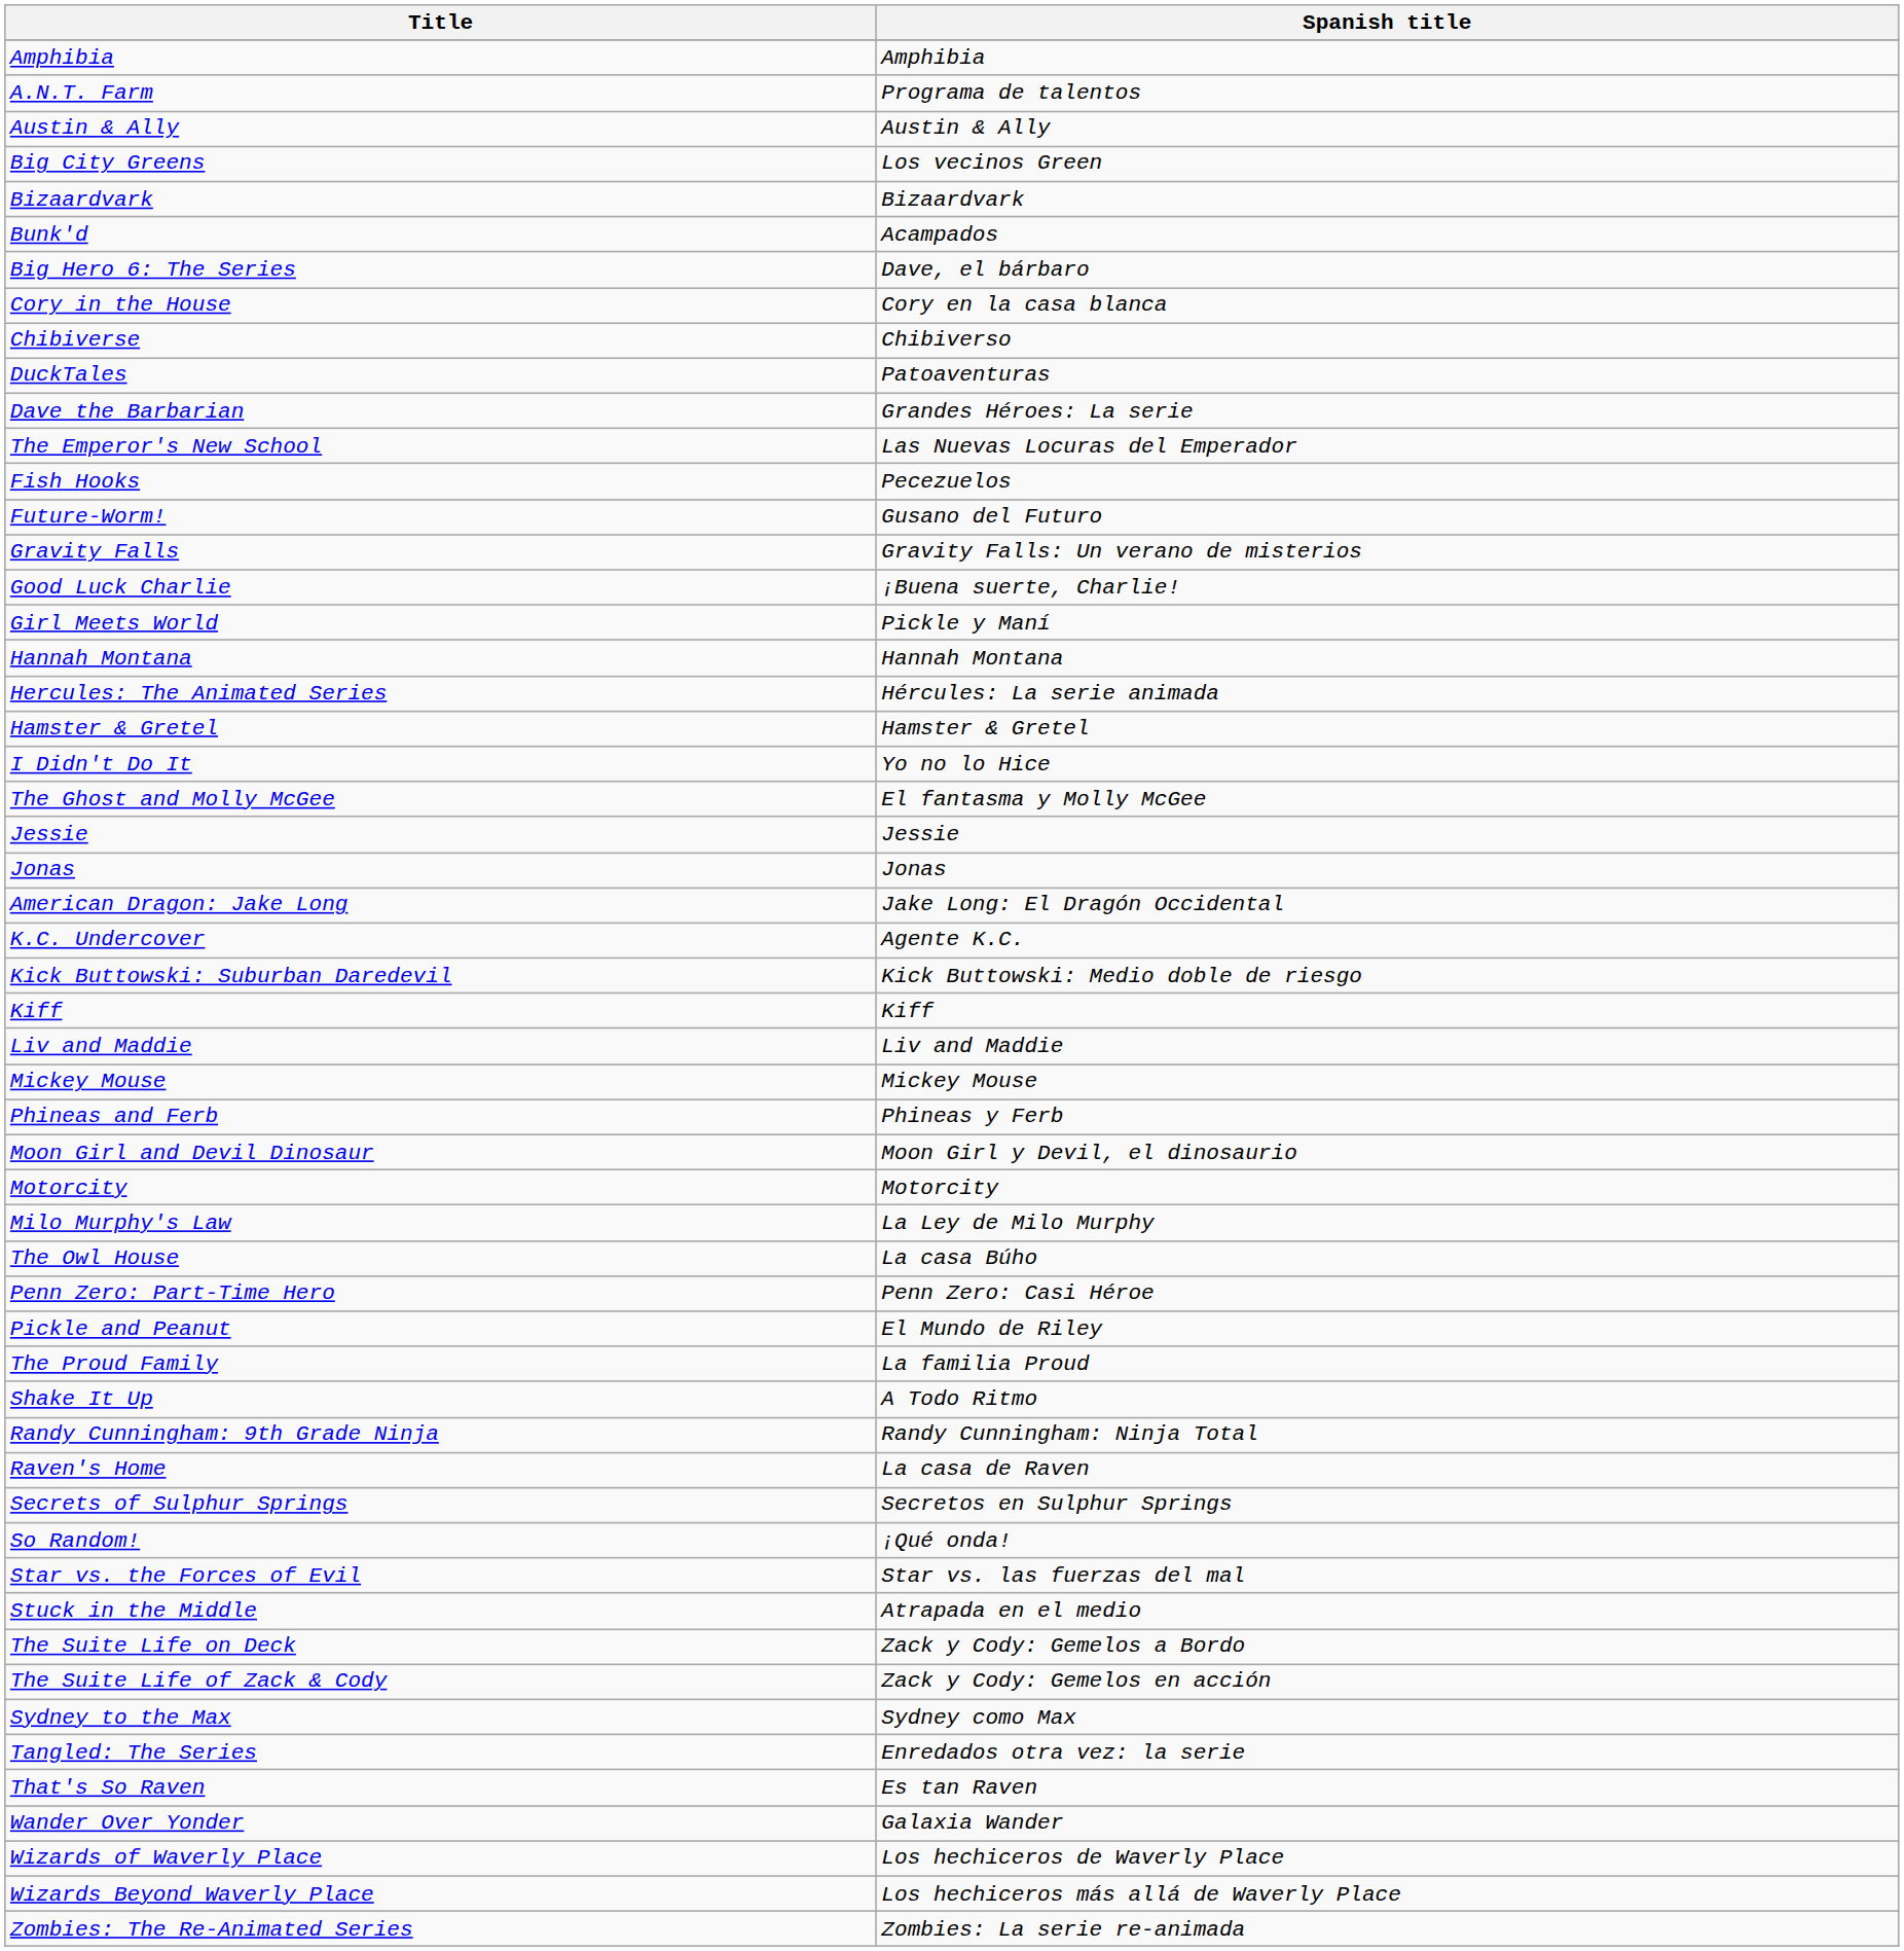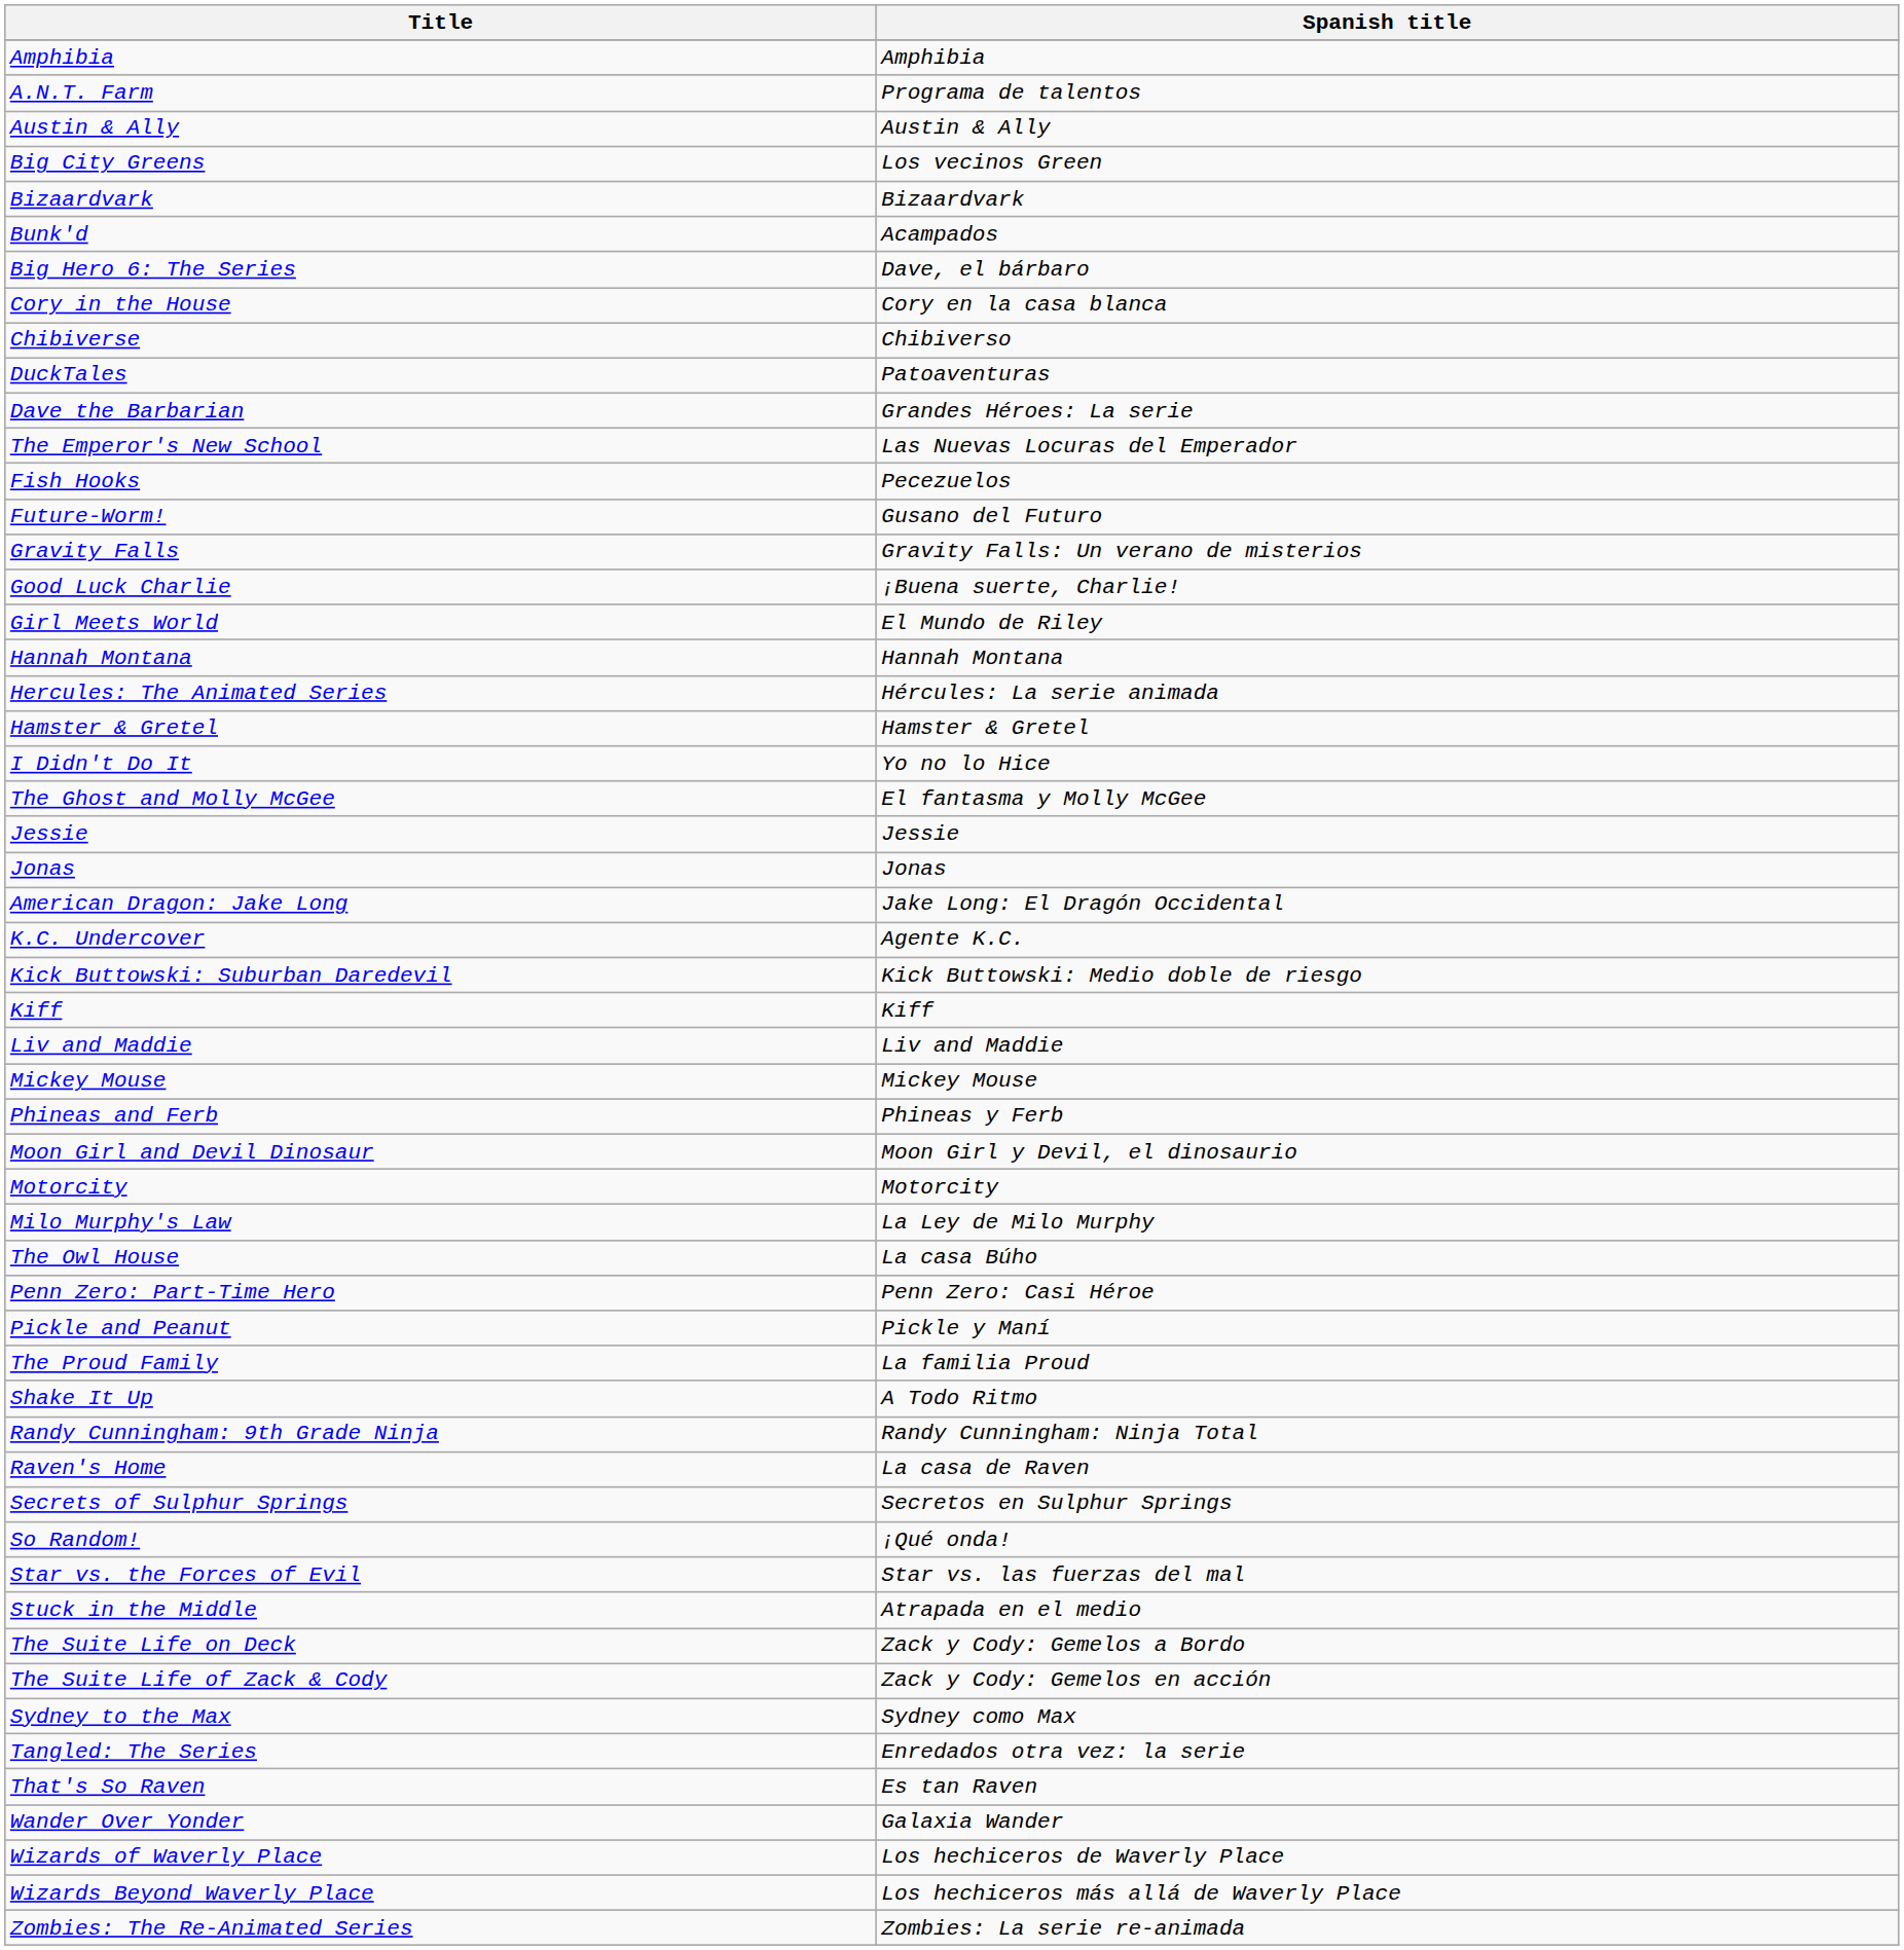Girl Meets World | Spanish title: Pickle y Maní -> El Mundo de Riley
Pickle and Peanut | Spanish title: El Mundo de Riley -> Pickle y Maní
